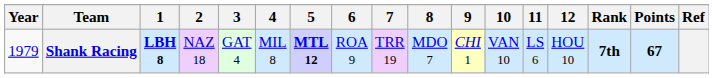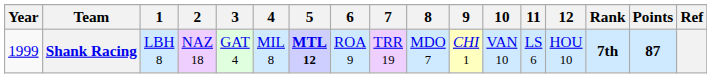Shank Racing | Year: 1979 -> 1999
Shank Racing | 1: bold -> normal
Shank Racing | Points: 67 -> 87
